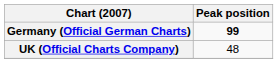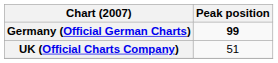UK (Official Charts Company) | Peak position: 48 -> 51
